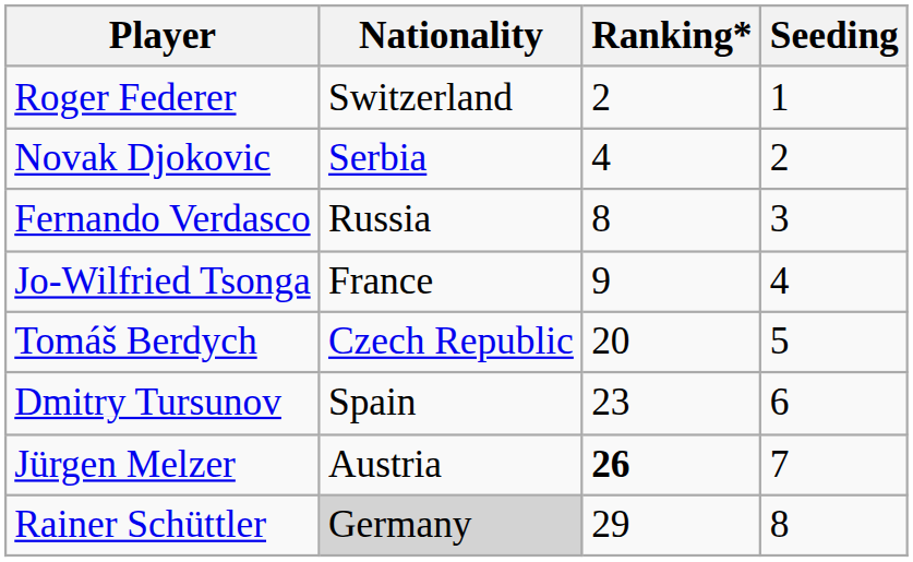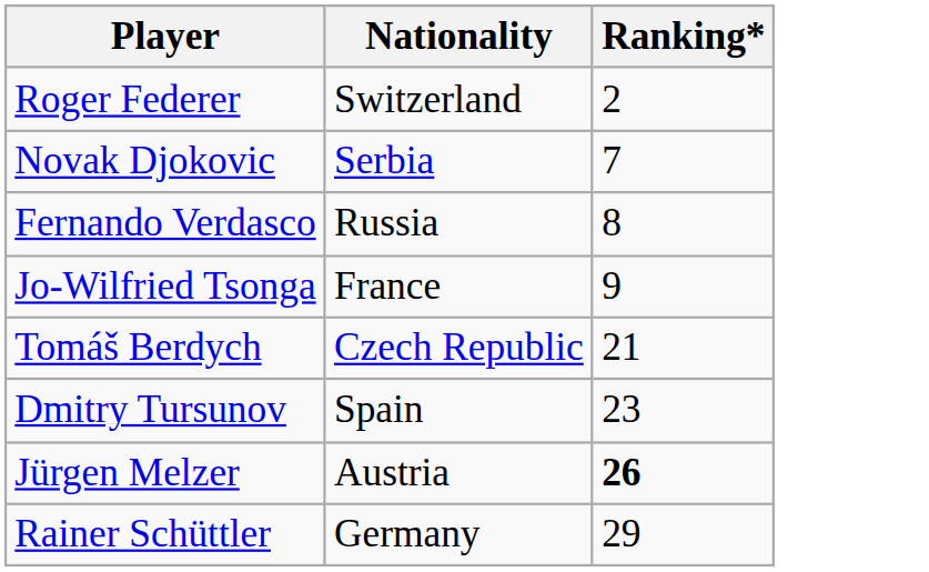- column: Seeding | 1 | 2 | 3 | 4 | 5 | 6 | 7 | 8
Novak Djokovic | Ranking*: 4 -> 7
Tomáš Berdych | Ranking*: 20 -> 21
Rainer Schüttler | Nationality: lightgrey background -> no background
